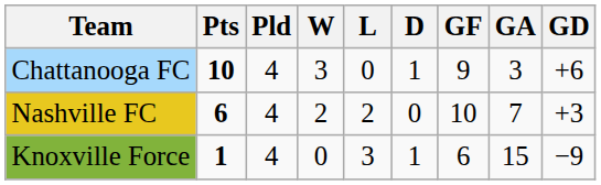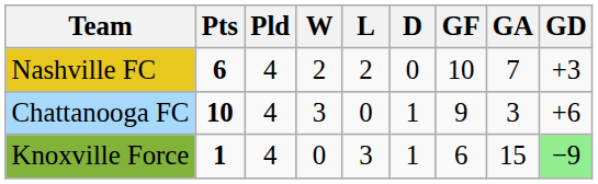rows swapped: Chattanooga FC <-> Nashville FC
Knoxville Force | GD: no background -> lightgreen background
